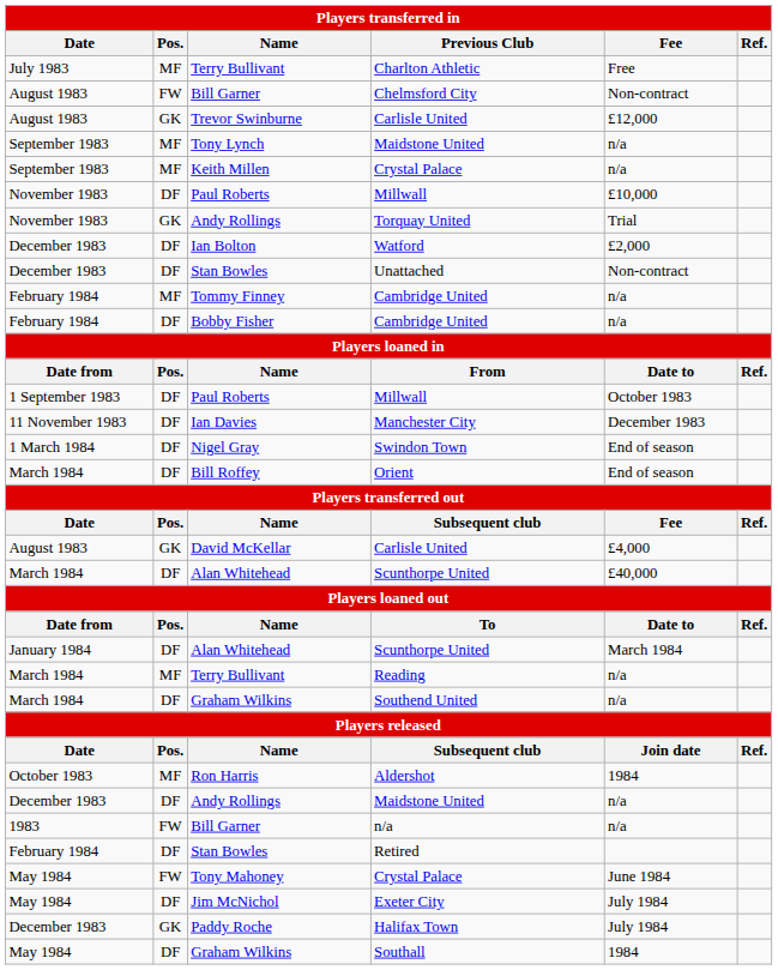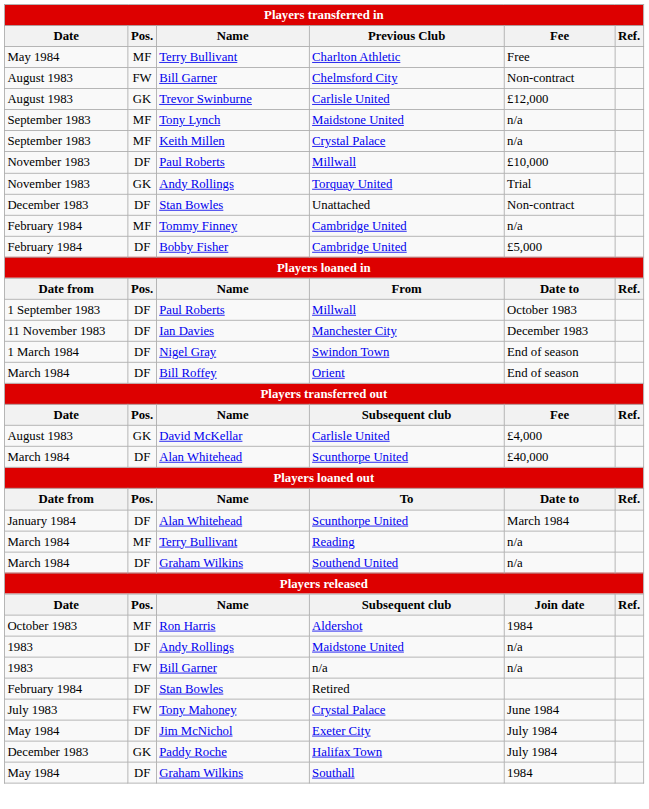Charlton Athletic | Date: July 1983 -> May 1984
- row: December 1983 | DF | Ian Bolton | Watford | £2,000
Bobby Fisher / Cambridge United | Fee: n/a -> £5,000
Andy Rollings / Maidstone United | Date: December 1983 -> 1983
Tony Mahoney / Crystal Palace | Date: May 1984 -> July 1983
